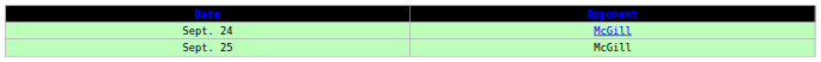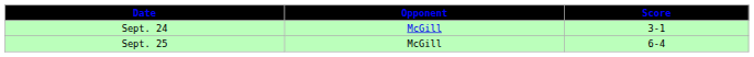+ column: Score | 3-1 | 6-4
